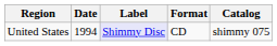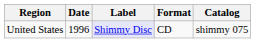United States | Date: 1994 -> 1996
